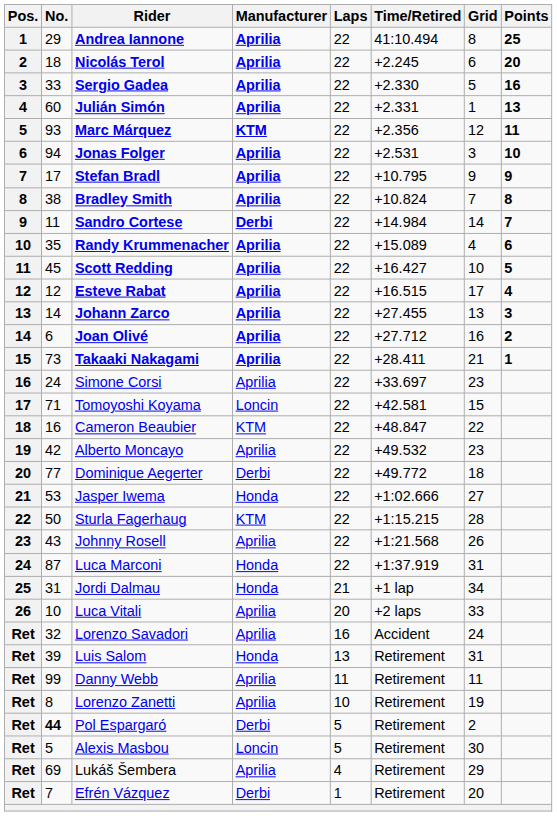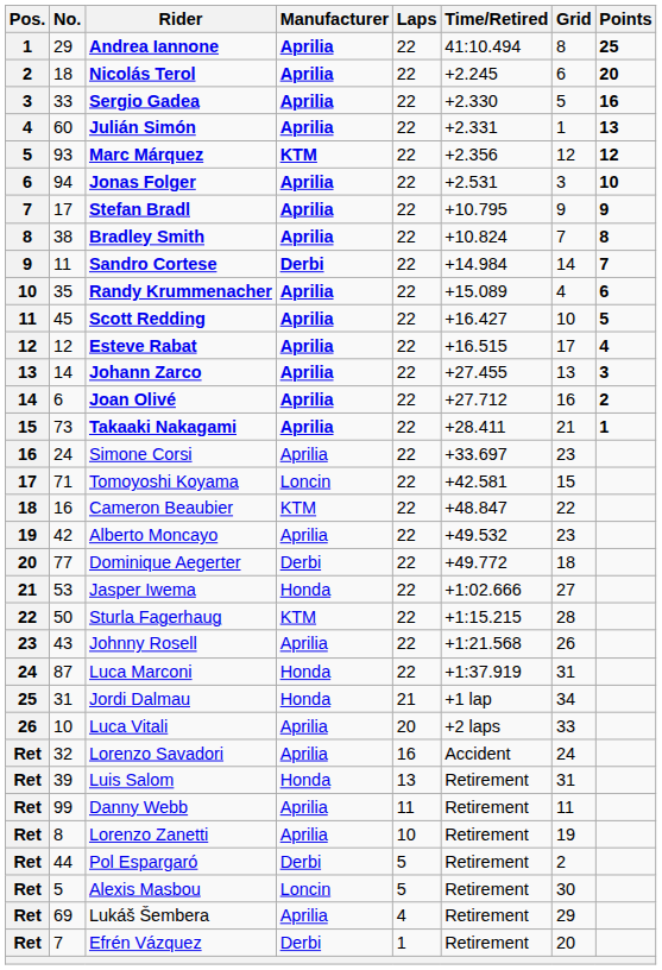Marc Márquez | Points: 11 -> 12
Pol Espargaró | No.: bold -> normal
